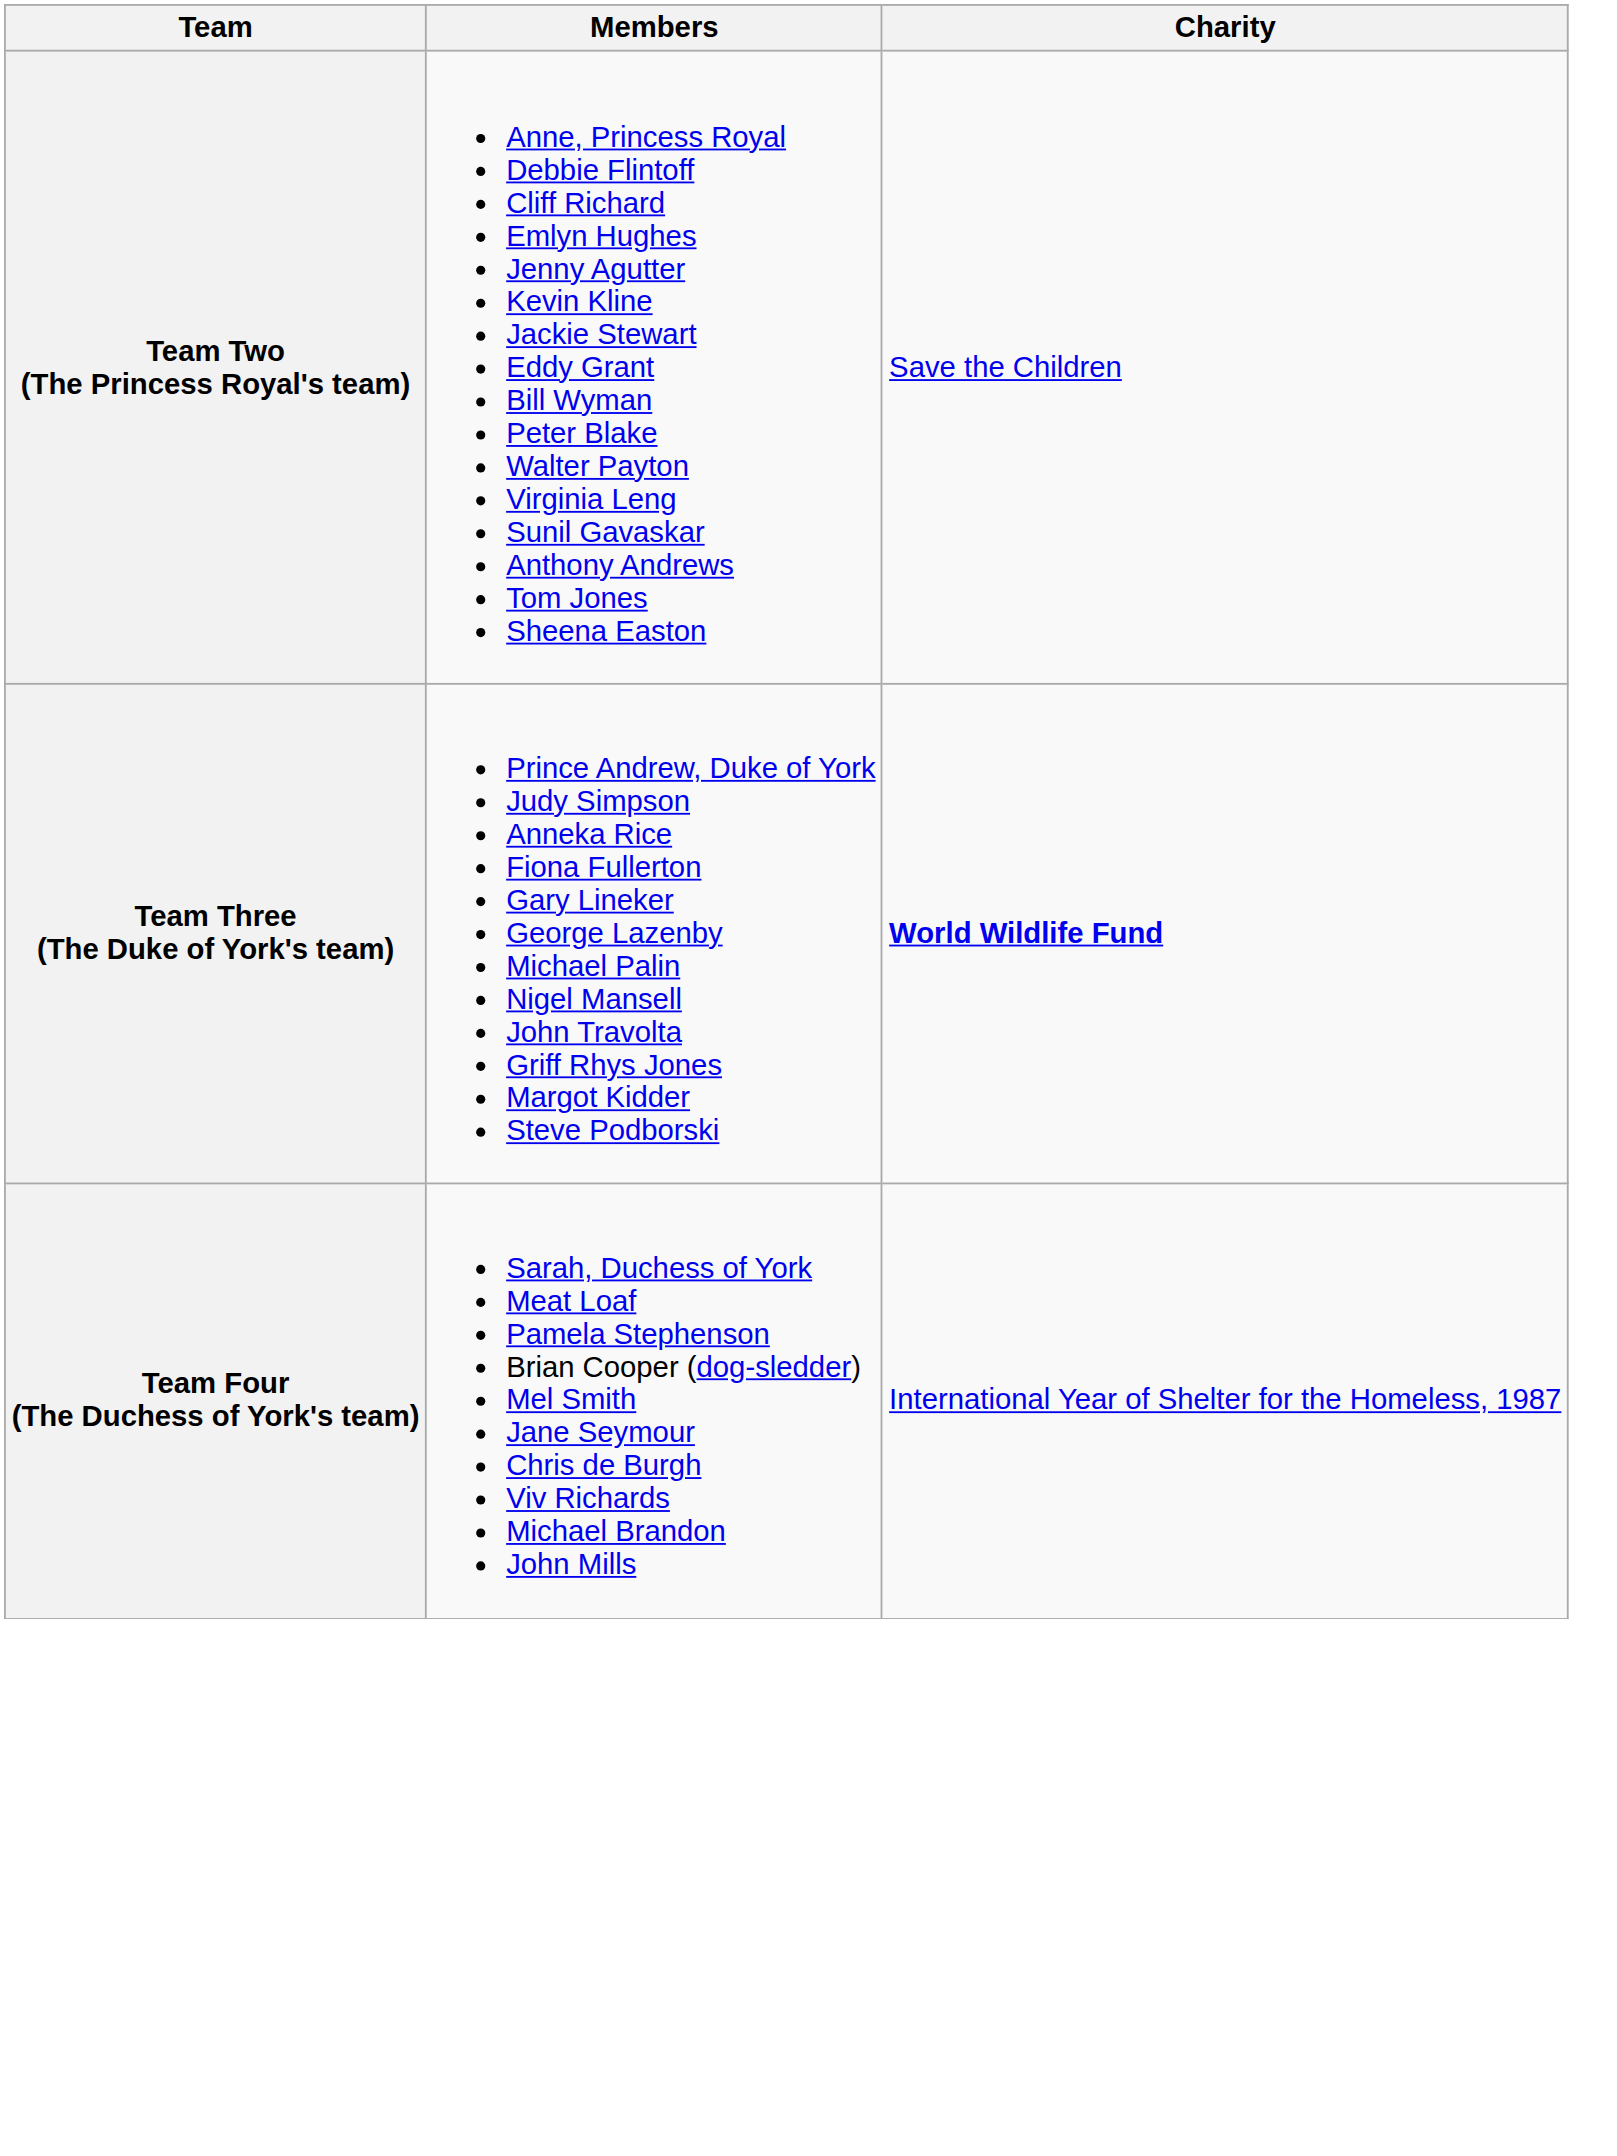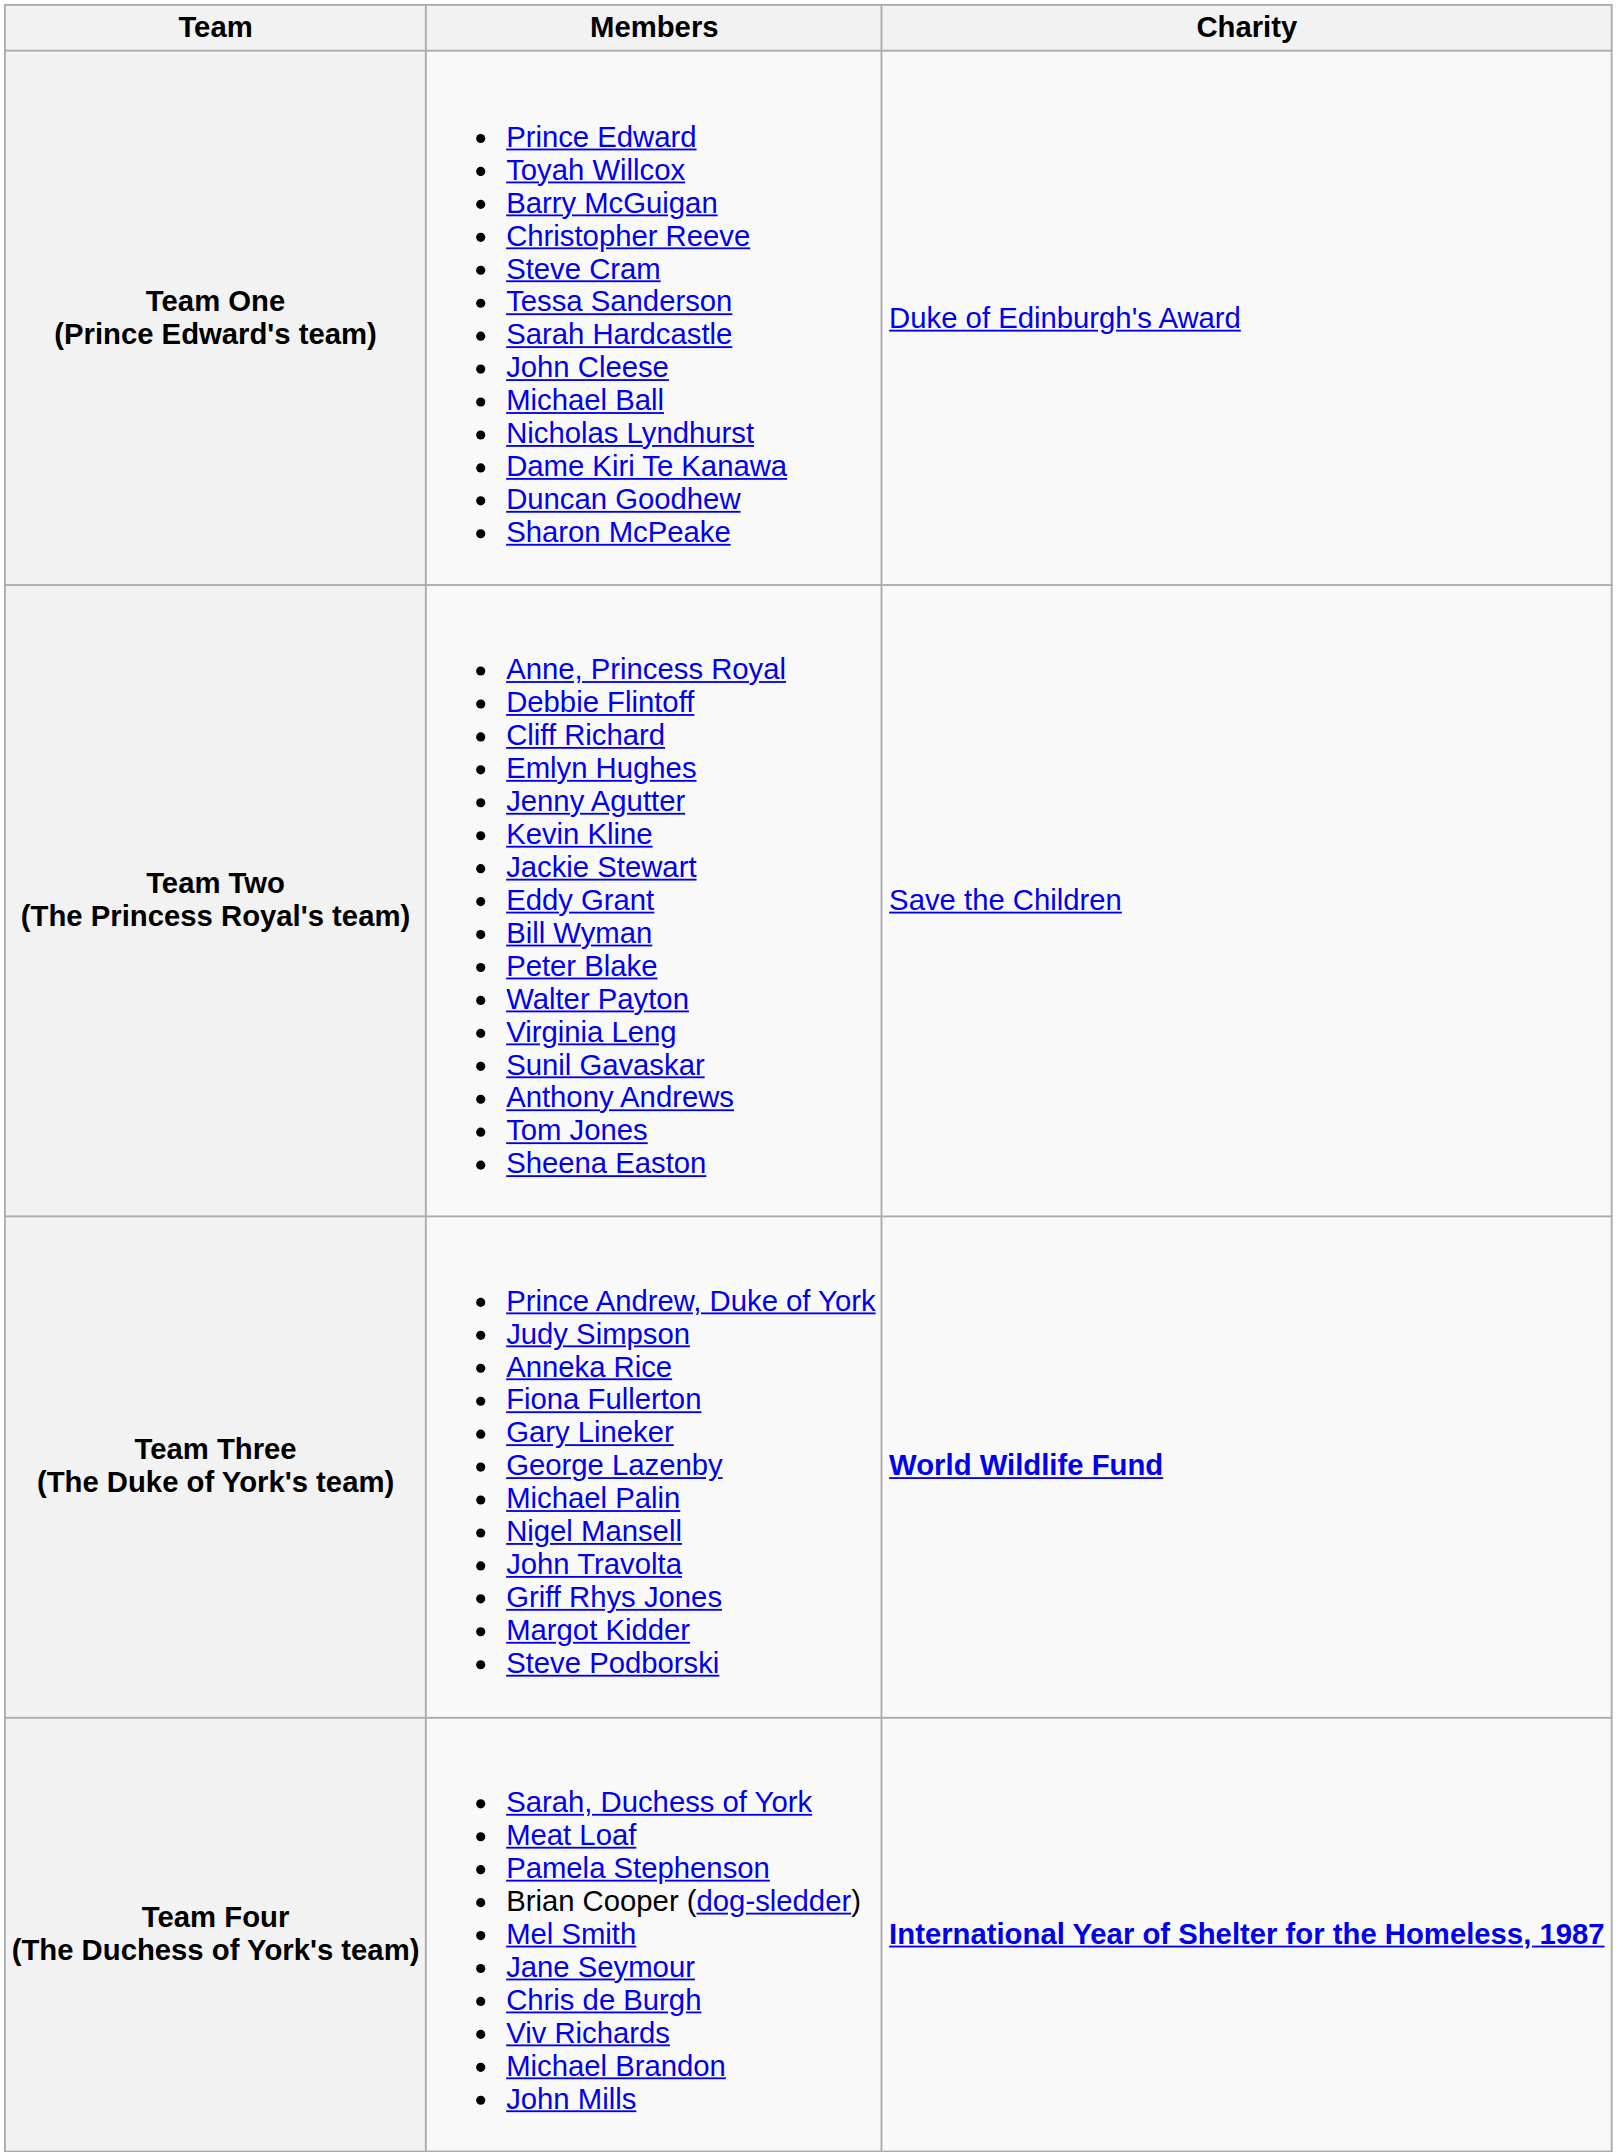+ row: Team One (Prince Edward's team) | Prince Edward Toyah Willcox Barry McGuigan Christopher Reeve Steve Cram Tessa Sanderson Sarah Hardcastle John Cleese Michael Ball Nicholas Lyndhurst Dame Kiri Te Kanawa Duncan Goodhew Sharon McPeake | Duke of Edinburgh's Award
Team Four (The Duchess of York's team) | Charity: normal -> bold
